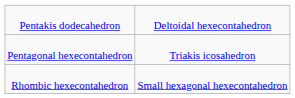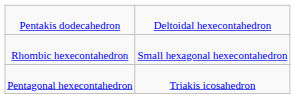rows swapped: Pentagonal hexecontahedron <-> Rhombic hexecontahedron
